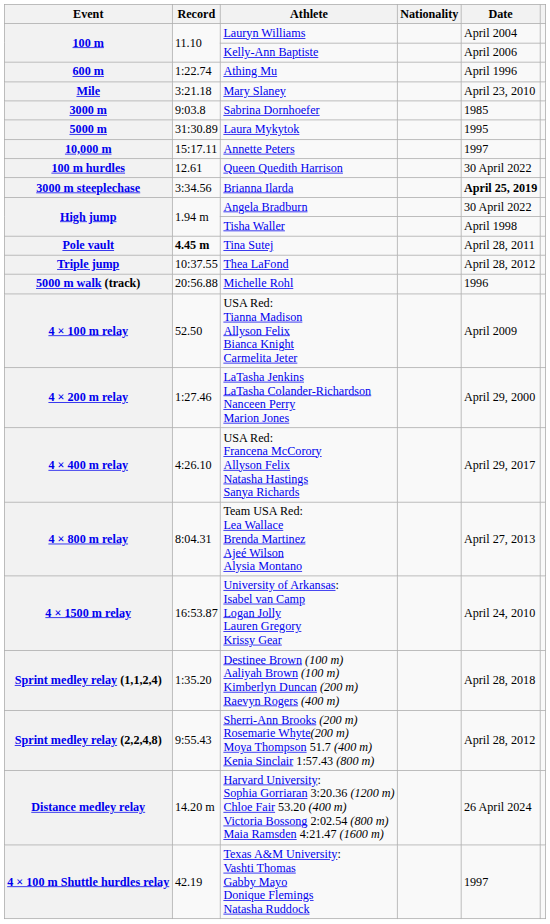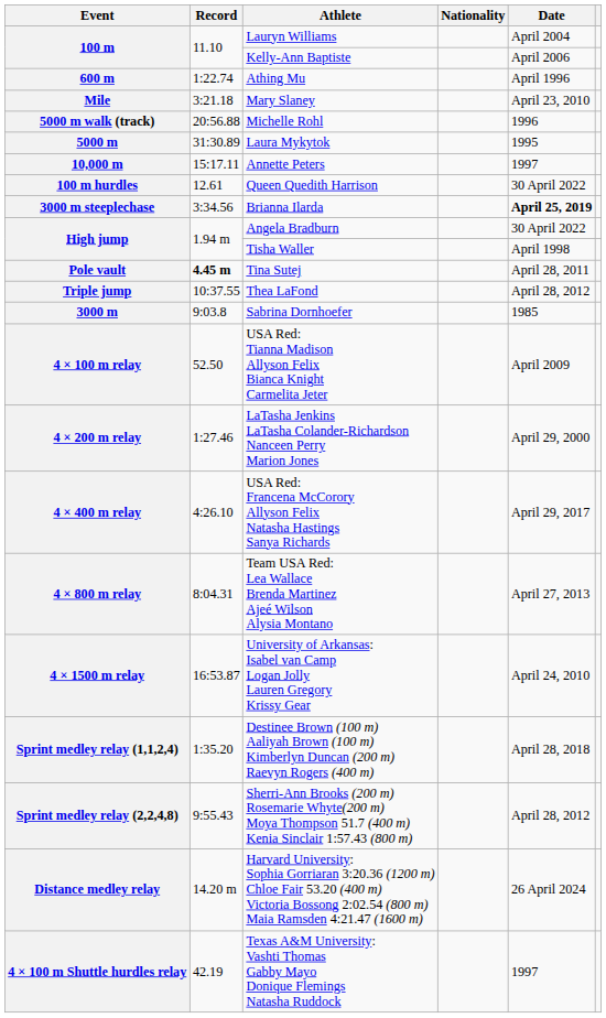rows swapped: 3000 m <-> 5000 m walk (track)
